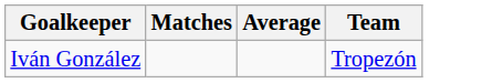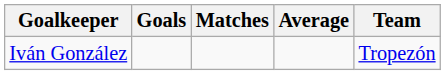+ column: Goals
